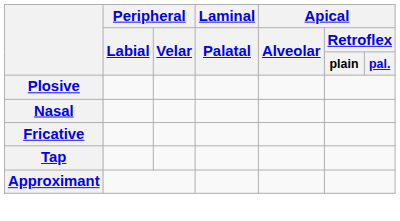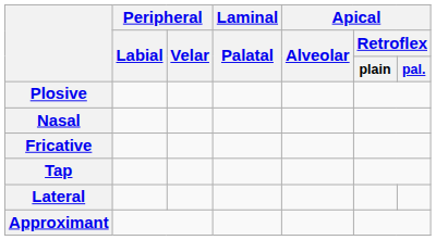+ row: Lateral
